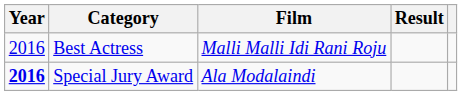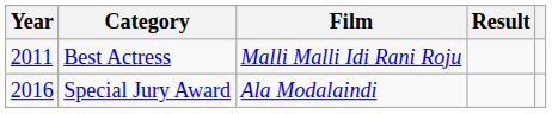Best Actress | Year: 2016 -> 2011
Special Jury Award | Year: bold -> normal
